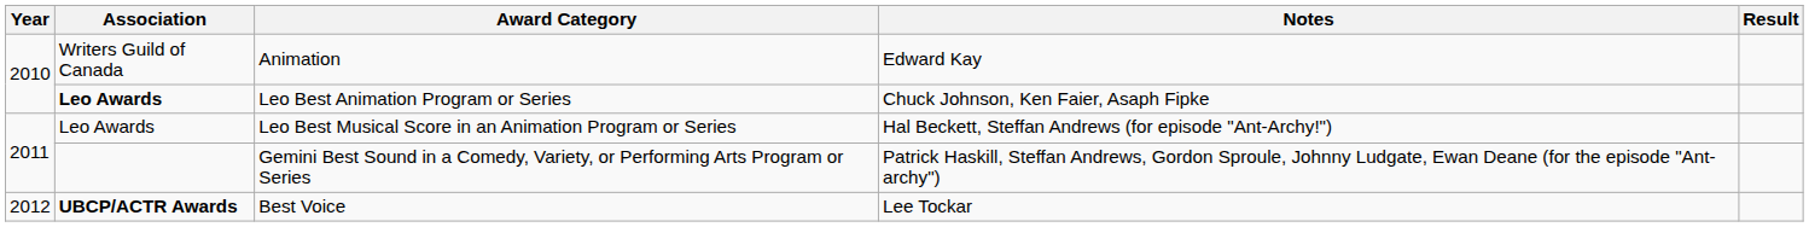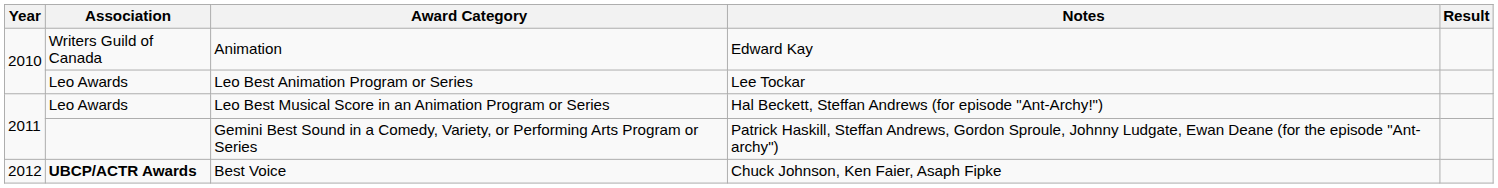Leo Best Animation Program or Series | Association: bold -> normal
Leo Best Animation Program or Series | Notes: Chuck Johnson, Ken Faier, Asaph Fipke -> Lee Tockar
Best Voice | Notes: Lee Tockar -> Chuck Johnson, Ken Faier, Asaph Fipke
